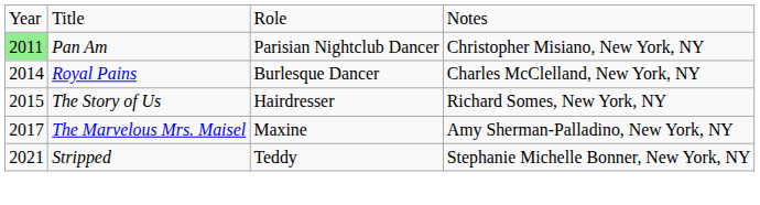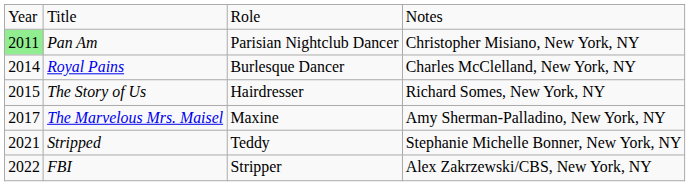+ row: 2022 | FBI | Stripper | Alex Zakrzewski/CBS, New York, NY
